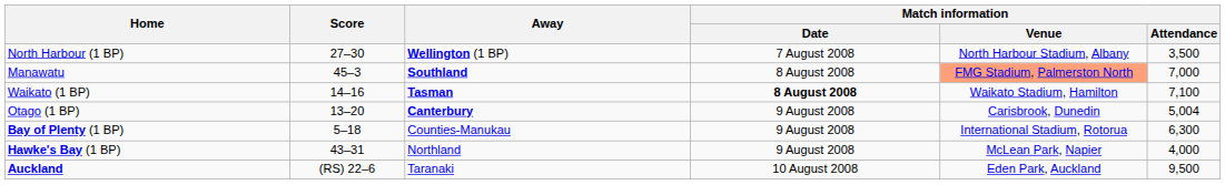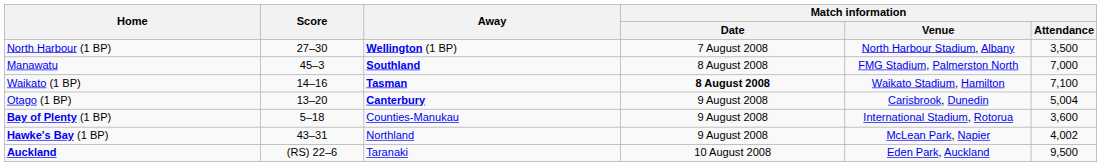Manawatu | Match information / Venue: lightsalmon background -> no background
Bay of Plenty (1 BP) | Match information / Attendance: 6,300 -> 3,600
Hawke's Bay (1 BP) | Match information / Attendance: 4,000 -> 4,002
